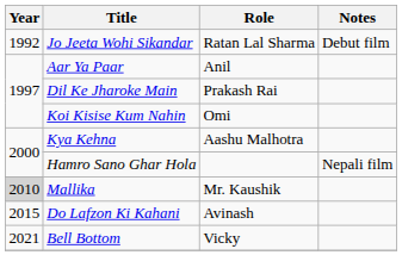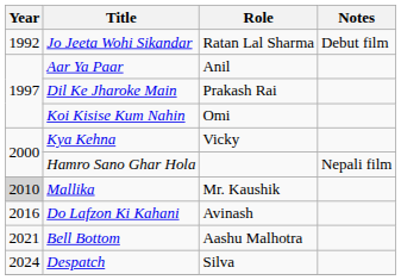Kya Kehna | Role: Aashu Malhotra -> Vicky
Do Lafzon Ki Kahani | Year: 2015 -> 2016
Bell Bottom | Role: Vicky -> Aashu Malhotra
+ row: 2024 | Despatch | Silva
